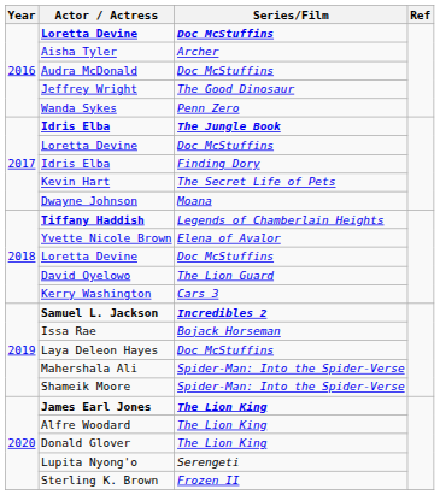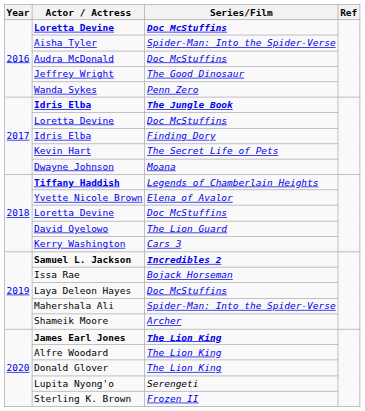Aisha Tyler | Series/Film: Archer -> Spider-Man: Into the Spider-Verse
Shameik Moore | Series/Film: Spider-Man: Into the Spider-Verse -> Archer
